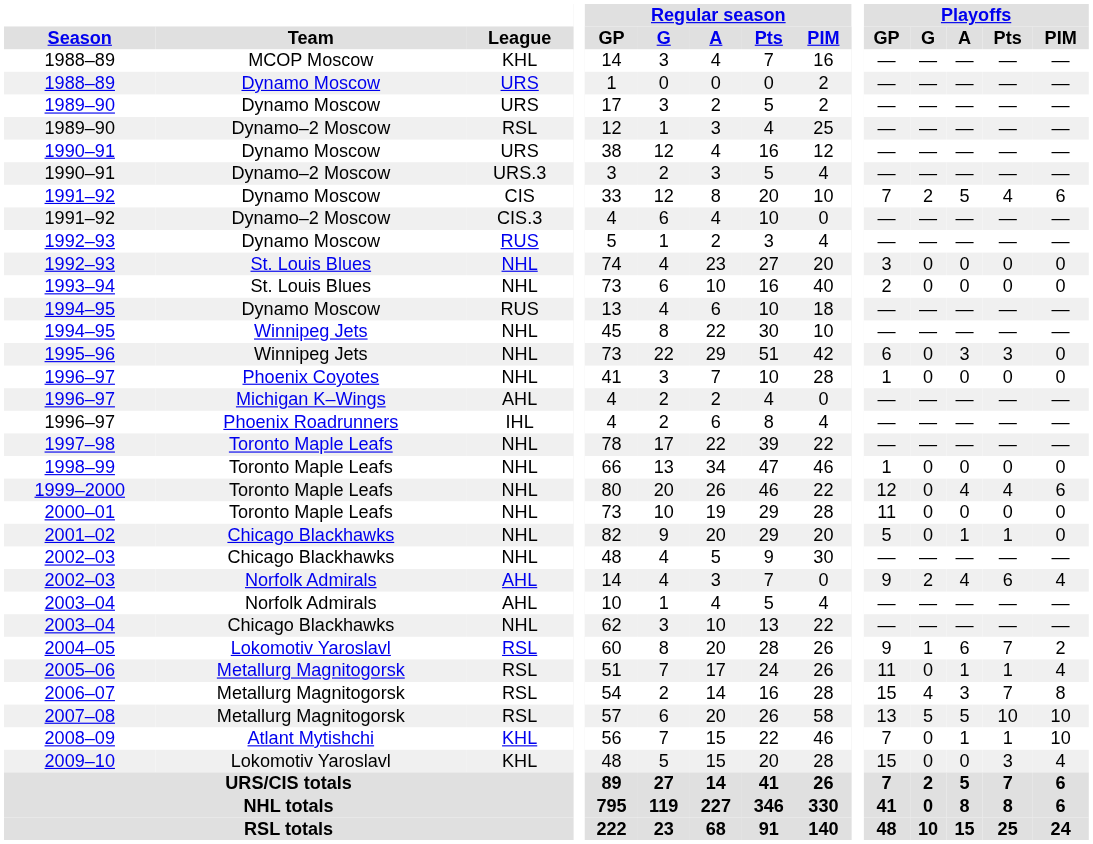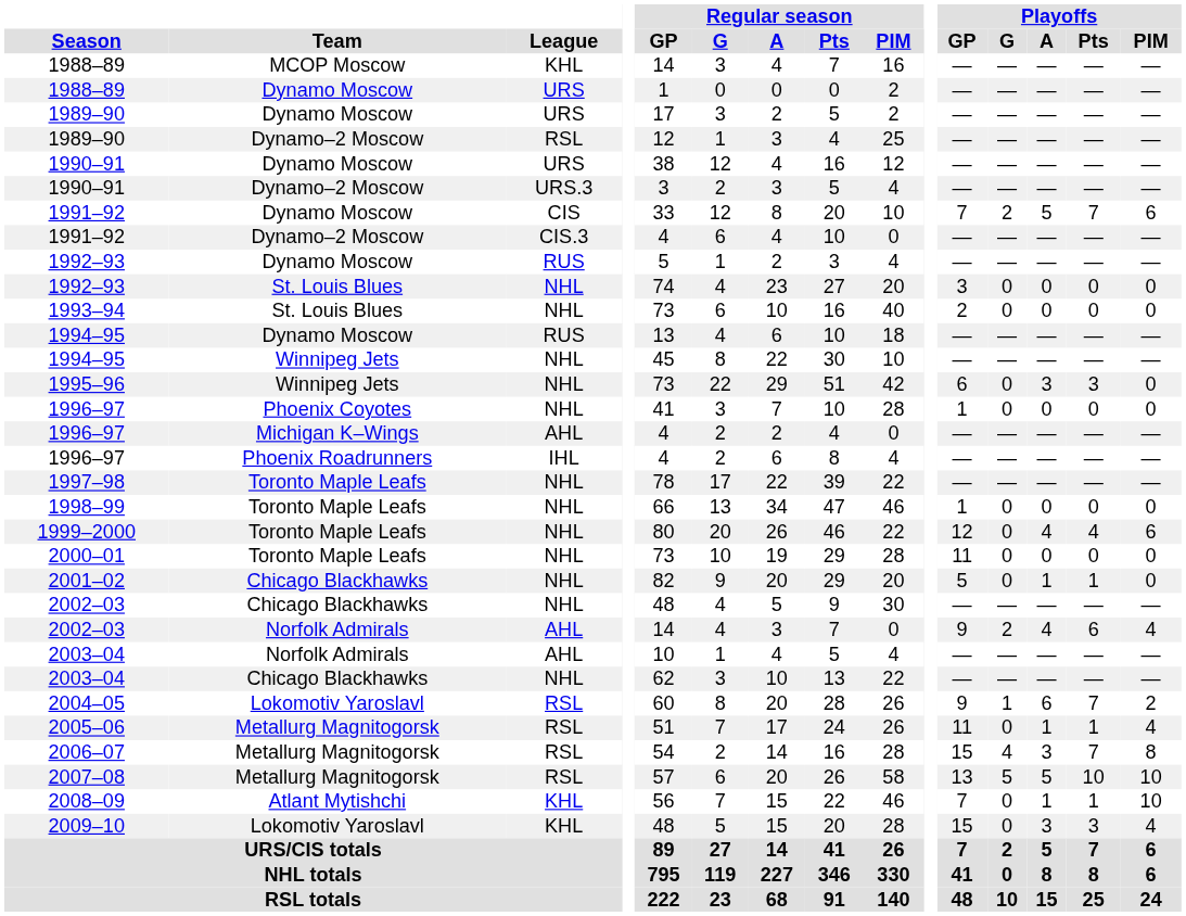1991–92 / Dynamo Moscow | Playoffs / Pts: 4 -> 7
2009–10 | Playoffs / A: 0 -> 3
